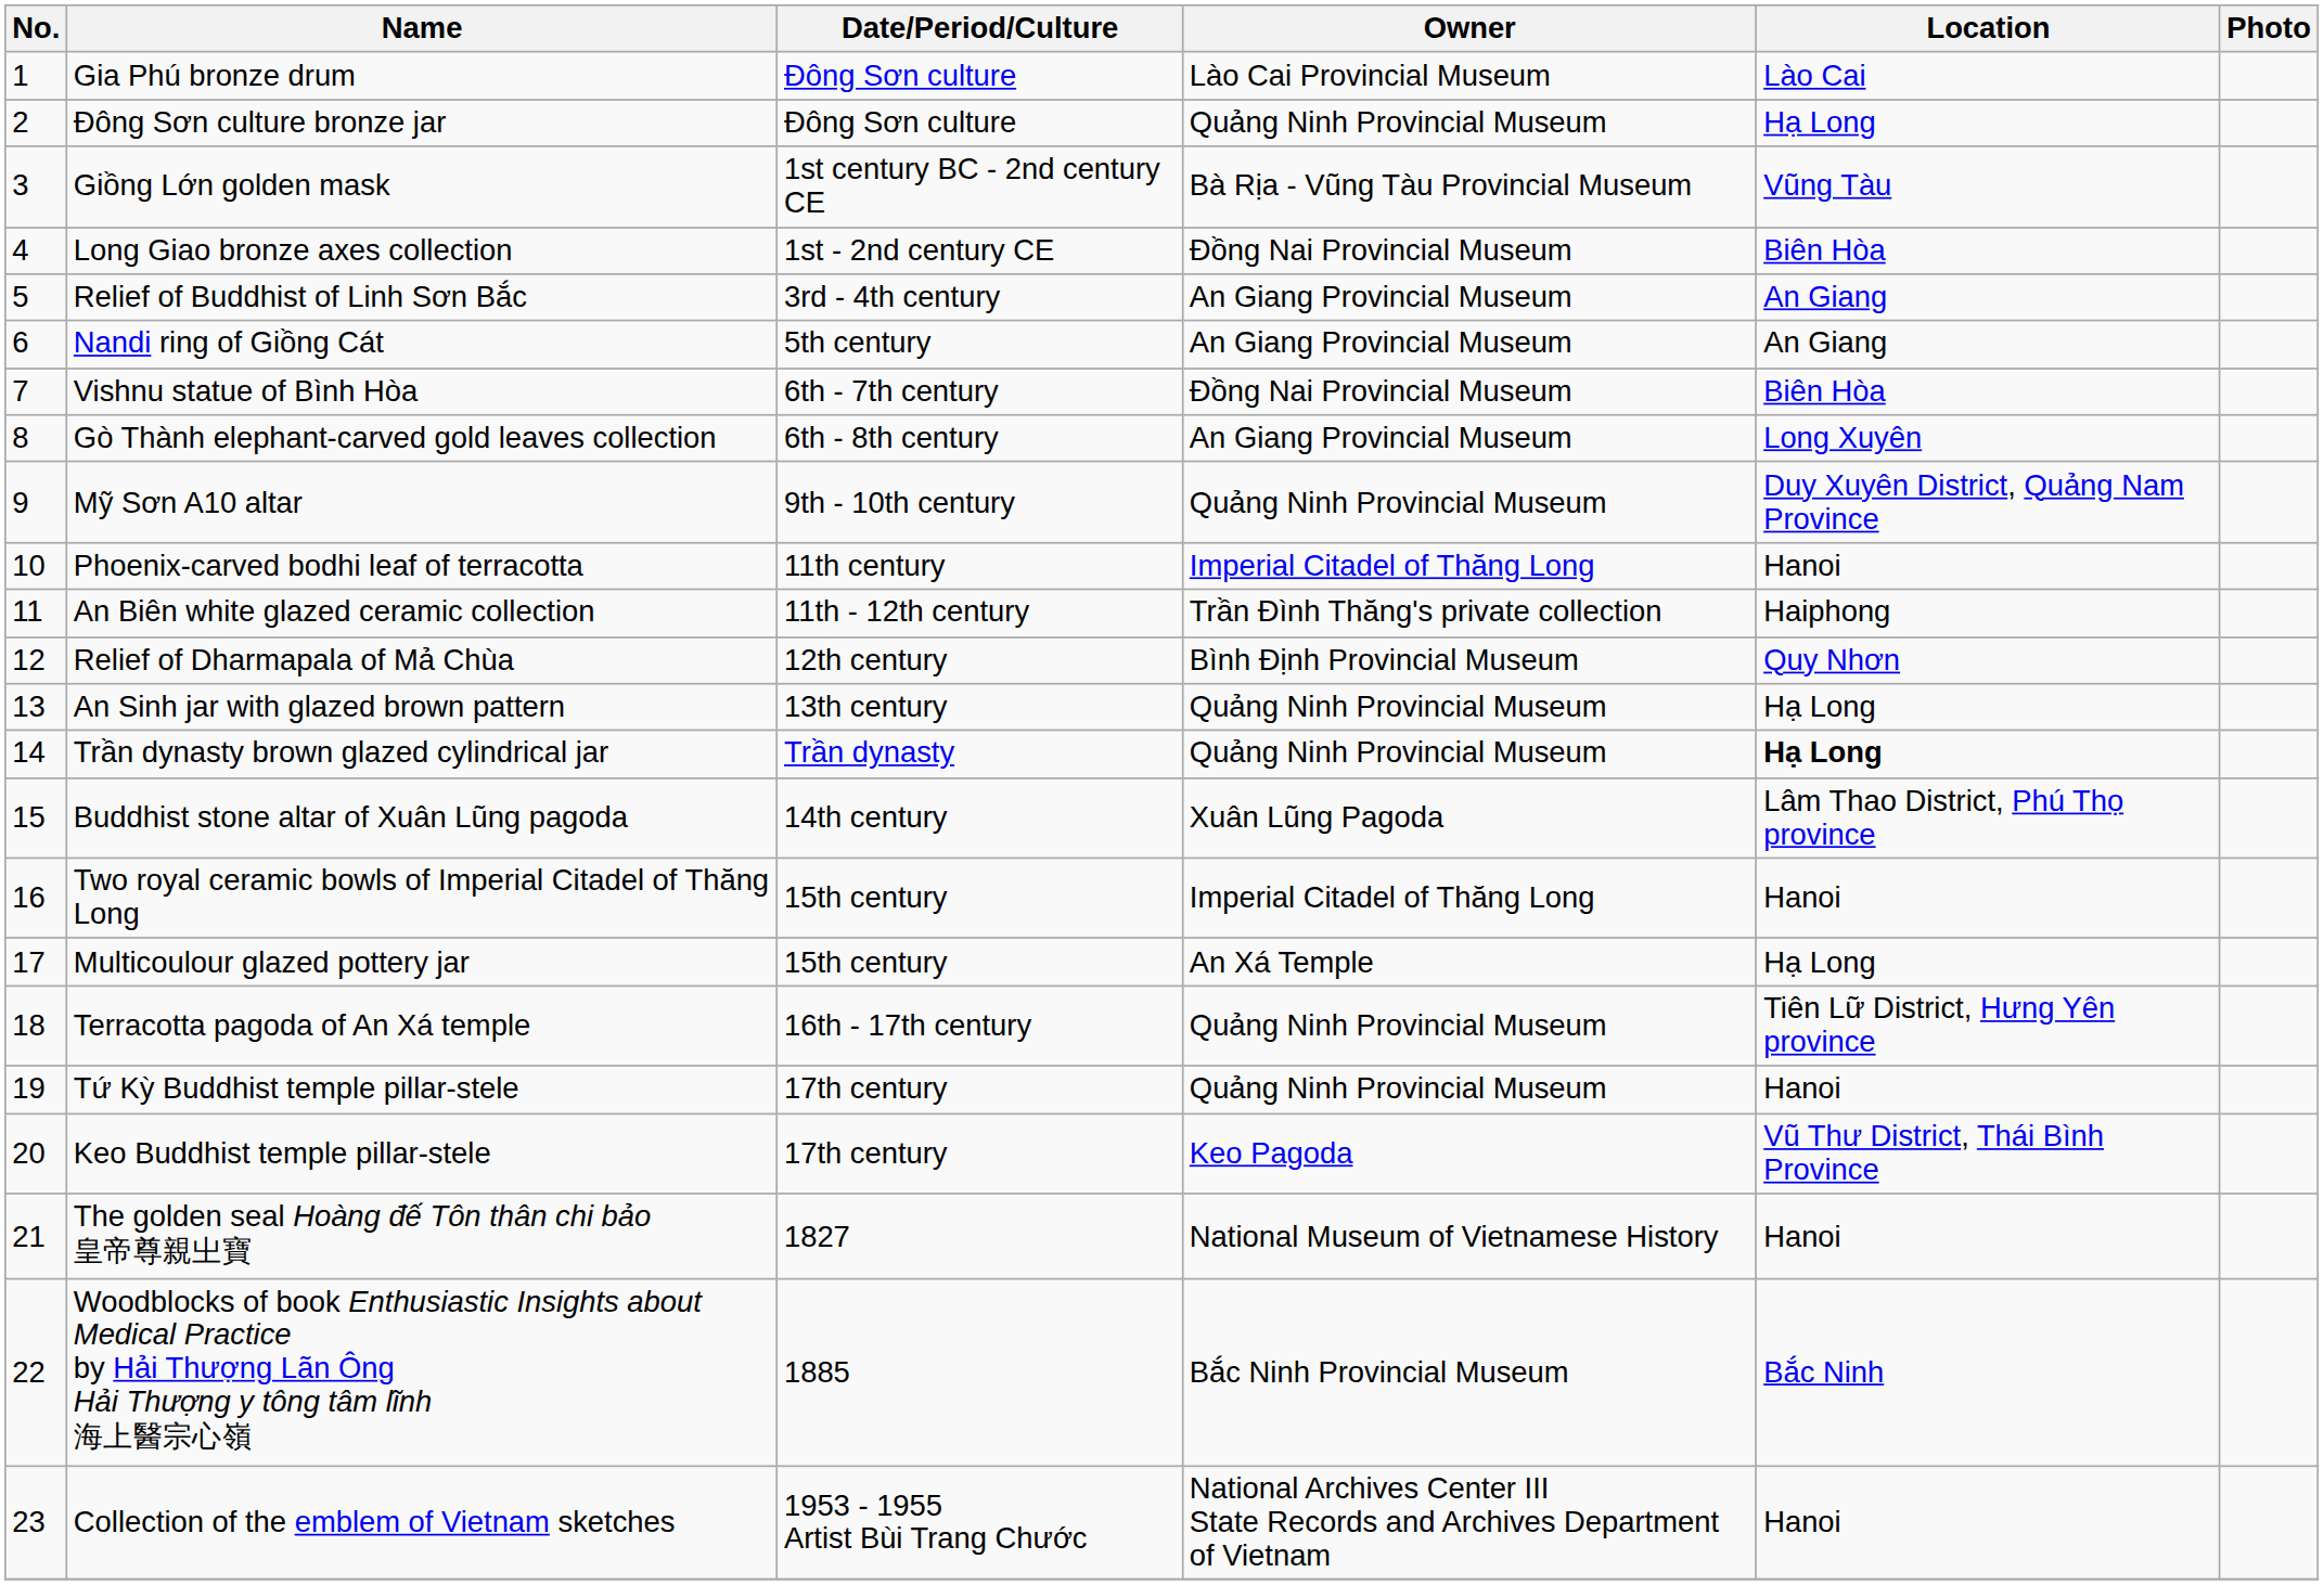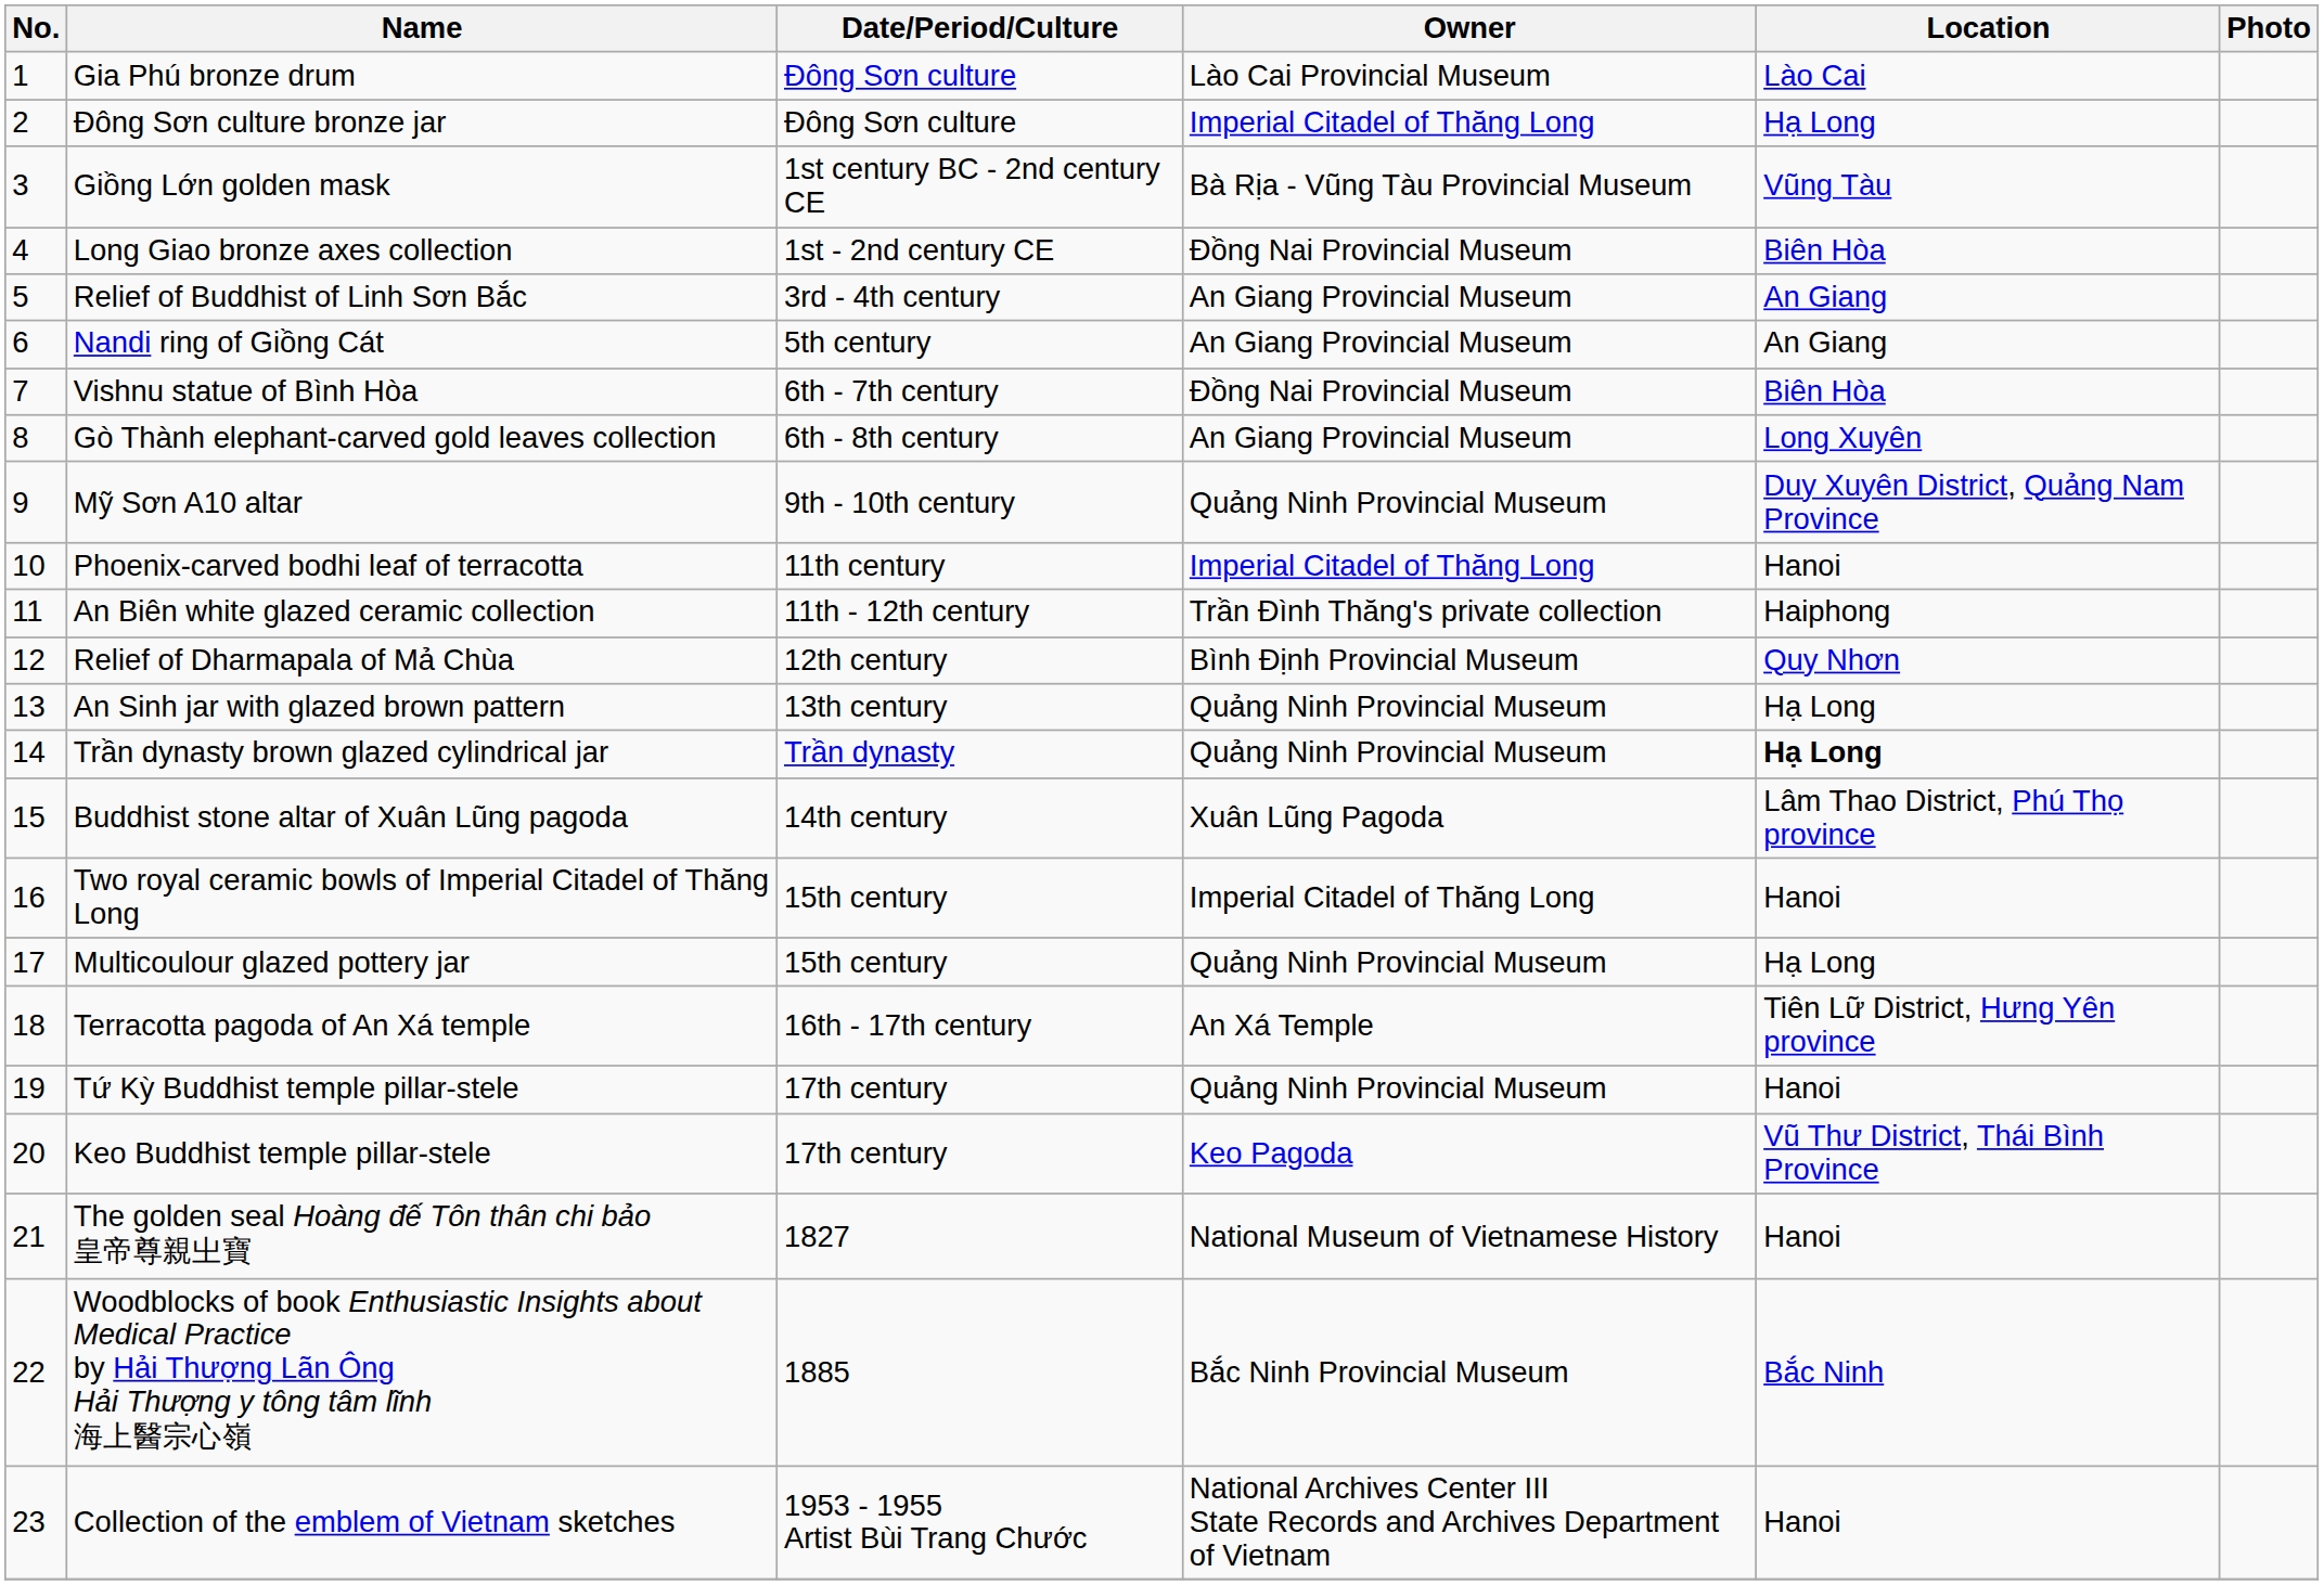Đông Sơn culture bronze jar | Owner: Quảng Ninh Provincial Museum -> Imperial Citadel of Thăng Long
Multicoulour glazed pottery jar | Owner: An Xá Temple -> Quảng Ninh Provincial Museum
Terracotta pagoda of An Xá temple | Owner: Quảng Ninh Provincial Museum -> An Xá Temple
